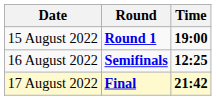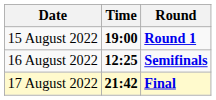columns swapped: Time <-> Round
